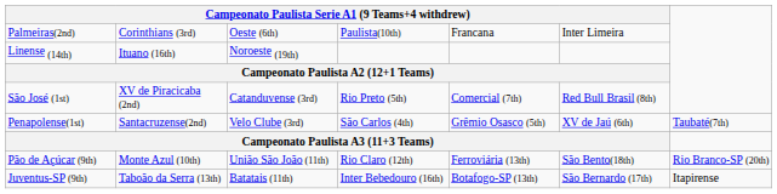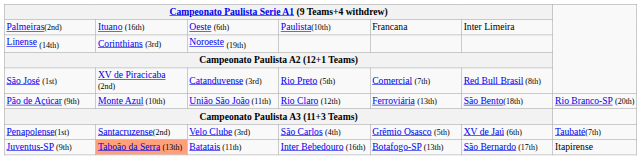Palmeiras(2nd) | column 2: Corinthians (3rd) -> Ituano (16th)
Linense (14th) | column 2: Ituano (16th) -> Corinthians (3rd)
rows swapped: Pão de Açúcar (9th) <-> Penapolense(1st)
Juventus-SP (9th) | column 2: no background -> lightsalmon background
